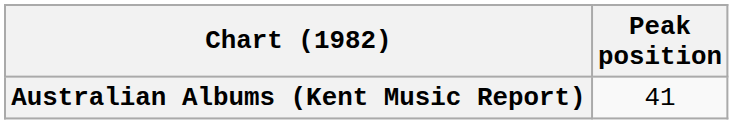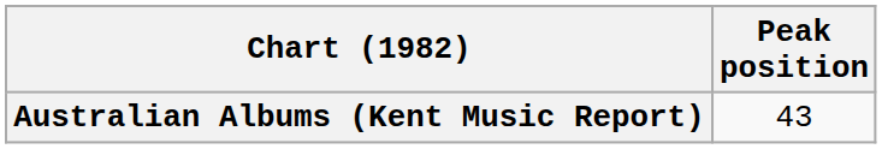Australian Albums (Kent Music Report) | Peak position: 41 -> 43
